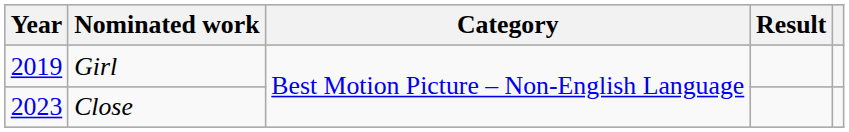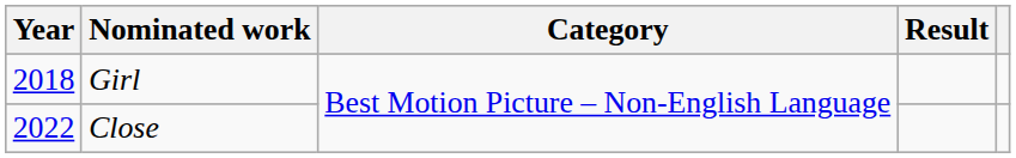Girl | Year: 2019 -> 2018
Close | Year: 2023 -> 2022
